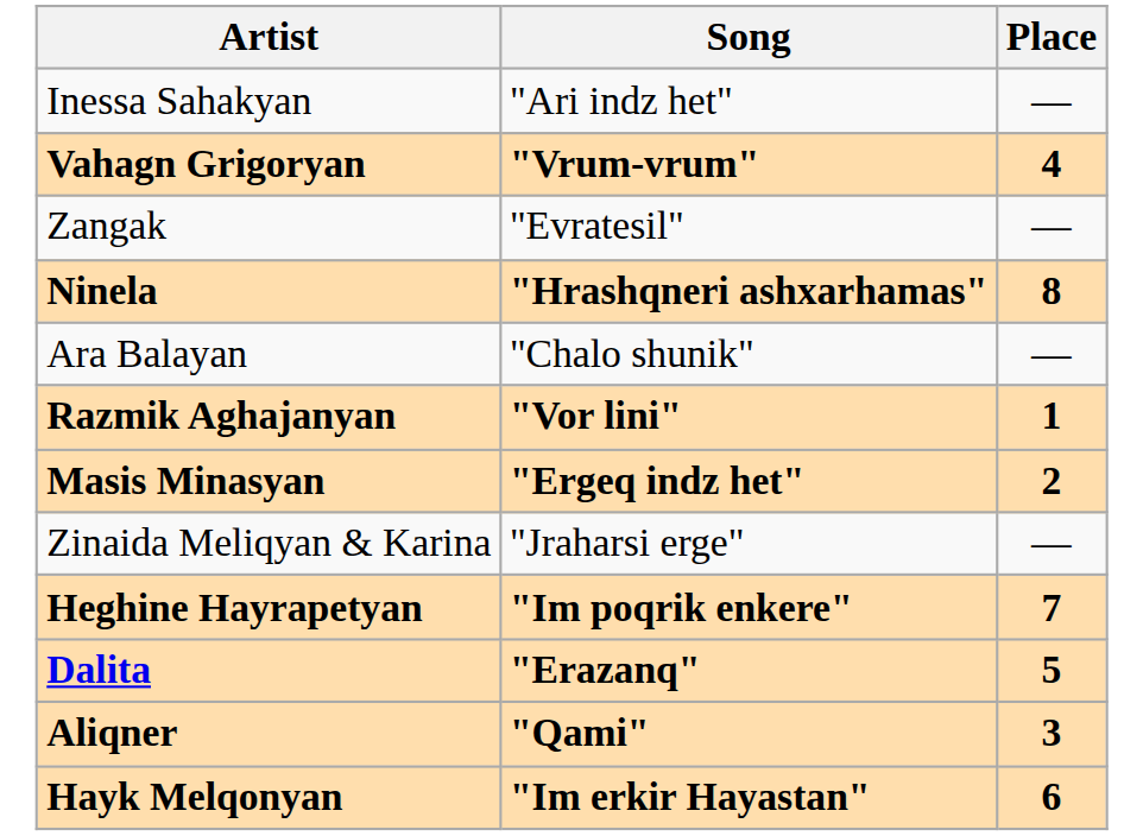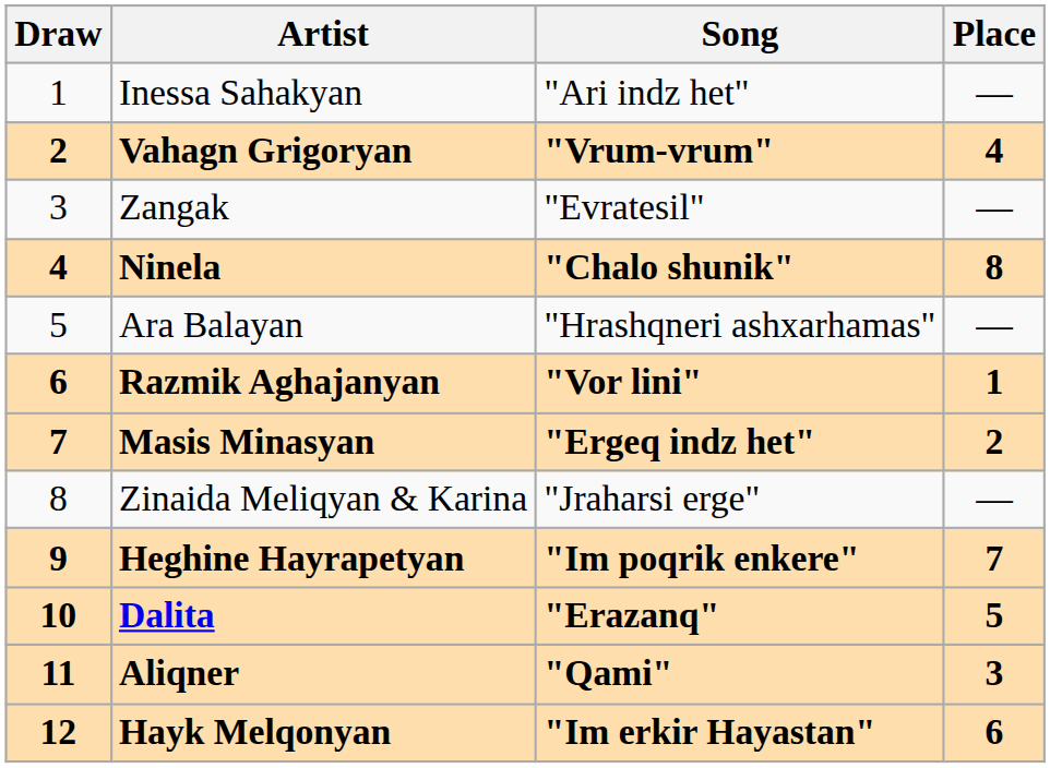+ column: Draw | 1 | 2 | 3 | 4 | 5 | 6 | 7 | 8 | 9 | 10 | 11 | 12
Ninela | Song: "Hrashqneri ashxarhamas" -> "Chalo shunik"
Ara Balayan | Song: "Chalo shunik" -> "Hrashqneri ashxarhamas"
